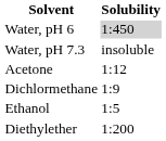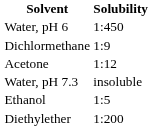Water, pH 6 | Solubility: lightgrey background -> no background
rows swapped: Water, pH 7.3 <-> Dichlormethane
